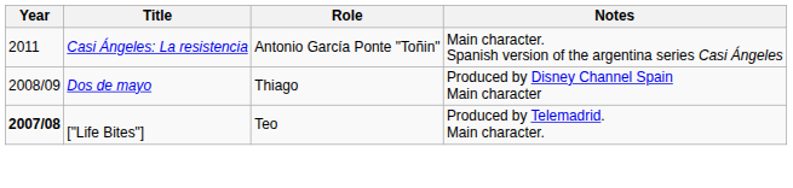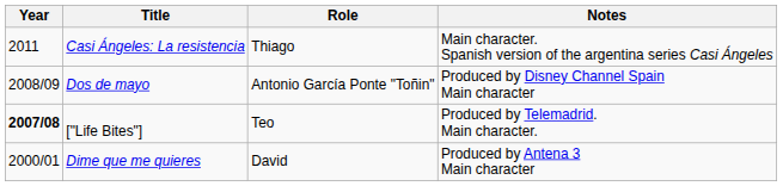Casi Ángeles: La resistencia | Role: Antonio García Ponte "Toñin" -> Thiago
Dos de mayo | Role: Thiago -> Antonio García Ponte "Toñin"
+ row: 2000/01 | Dime que me quieres | David | Produced by Antena 3 Main character
